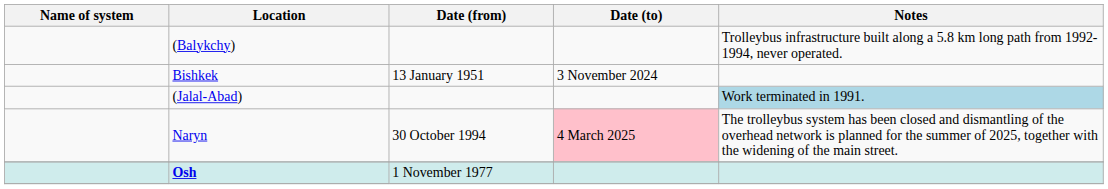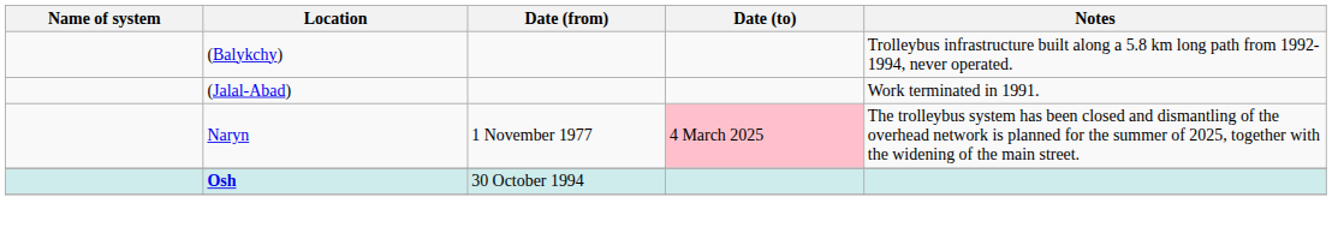- row: Bishkek | 13 January 1951 | 3 November 2024
(Jalal-Abad) | Notes: lightblue background -> no background
Naryn | Date (from): 30 October 1994 -> 1 November 1977
Osh | Date (from): 1 November 1977 -> 30 October 1994
